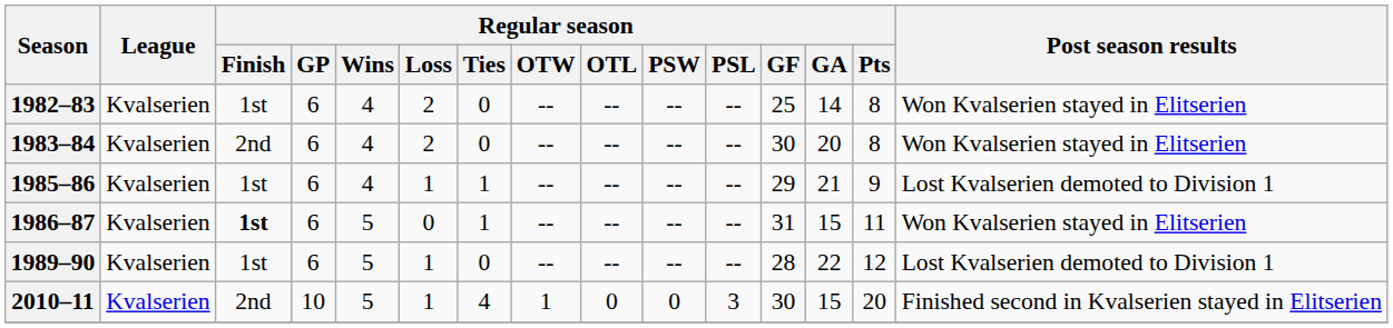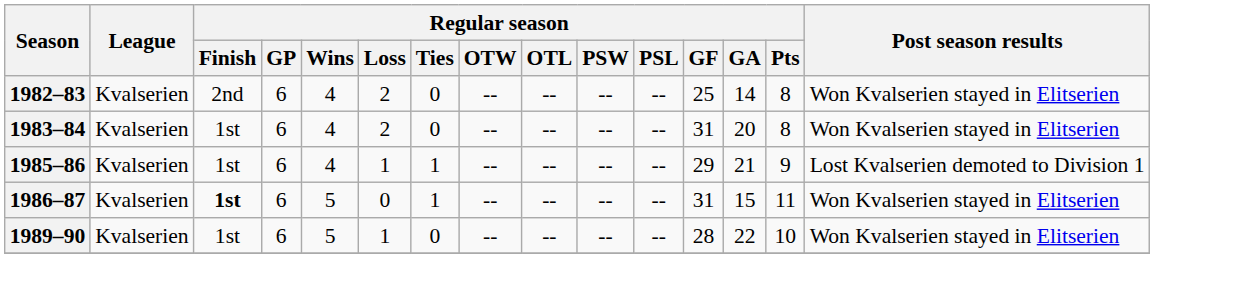1982–83 | Regular season / Finish: 1st -> 2nd
1983–84 | Regular season / Finish: 2nd -> 1st
1983–84 | Regular season / GF: 30 -> 31
1989–90 | Regular season / Pts: 12 -> 10
1989–90 | Post season results: Lost Kvalserien demoted to Division 1 -> Won Kvalserien stayed in Elitserien
- row: 2010–11 | Kvalserien | 2nd | 10 | 5 | 1 | 4 | 1 | 0 | 0 | 3 | 30 | 15 | 20 | Finished second in Kvalserien stayed in Elitserien
